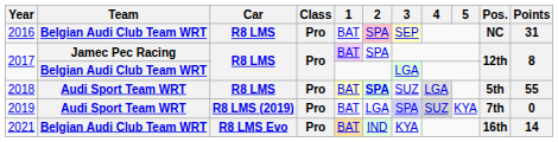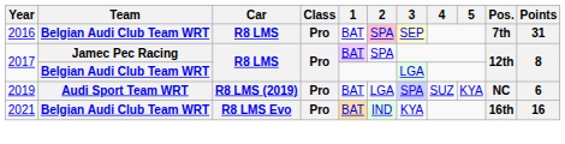2016 | Pos.: NC -> 7th
- row: 2018 | Audi Sport Team WRT | R8 LMS | Pro | BAT | SPA | SUZ | LGA | 5th | 55
2019 | 4: lightgrey background -> no background
2019 | Pos.: 7th -> NC
2019 | Points: 0 -> 6
2021 | Points: 14 -> 16
